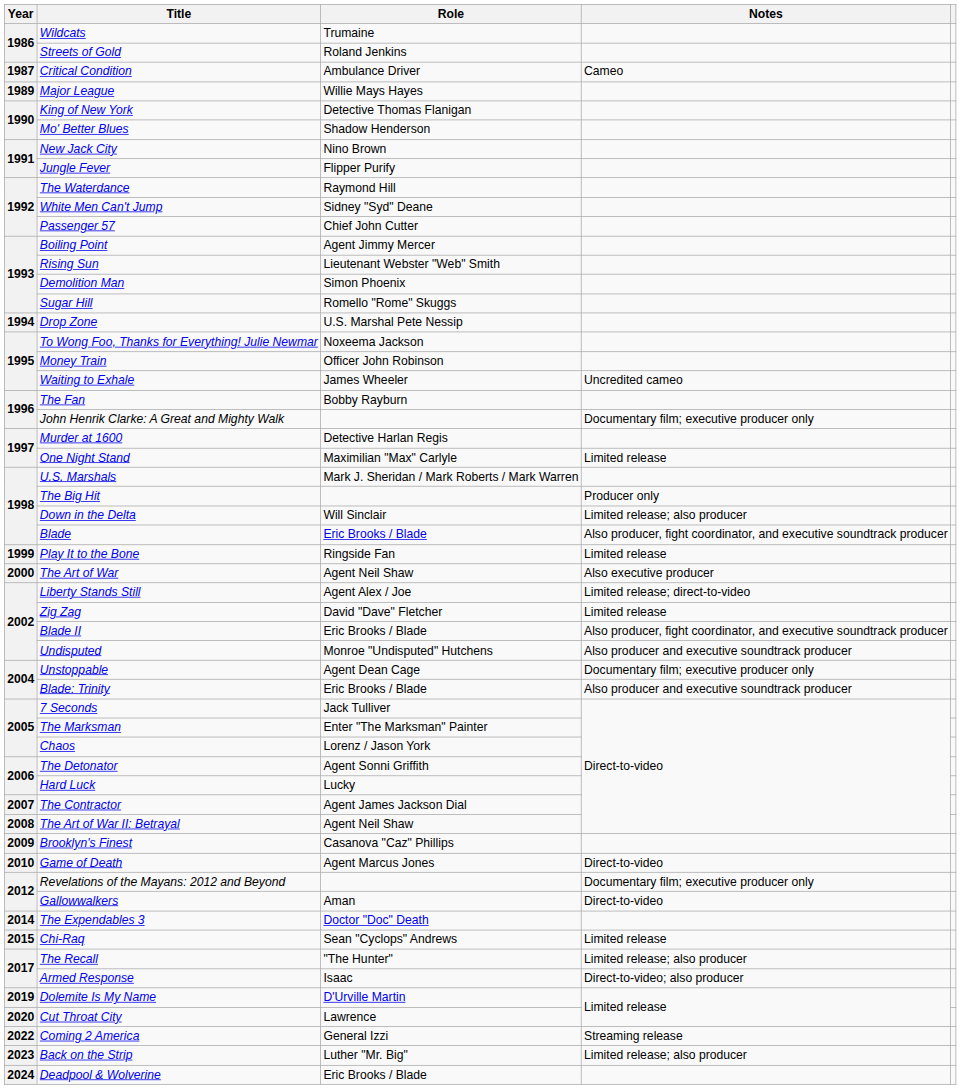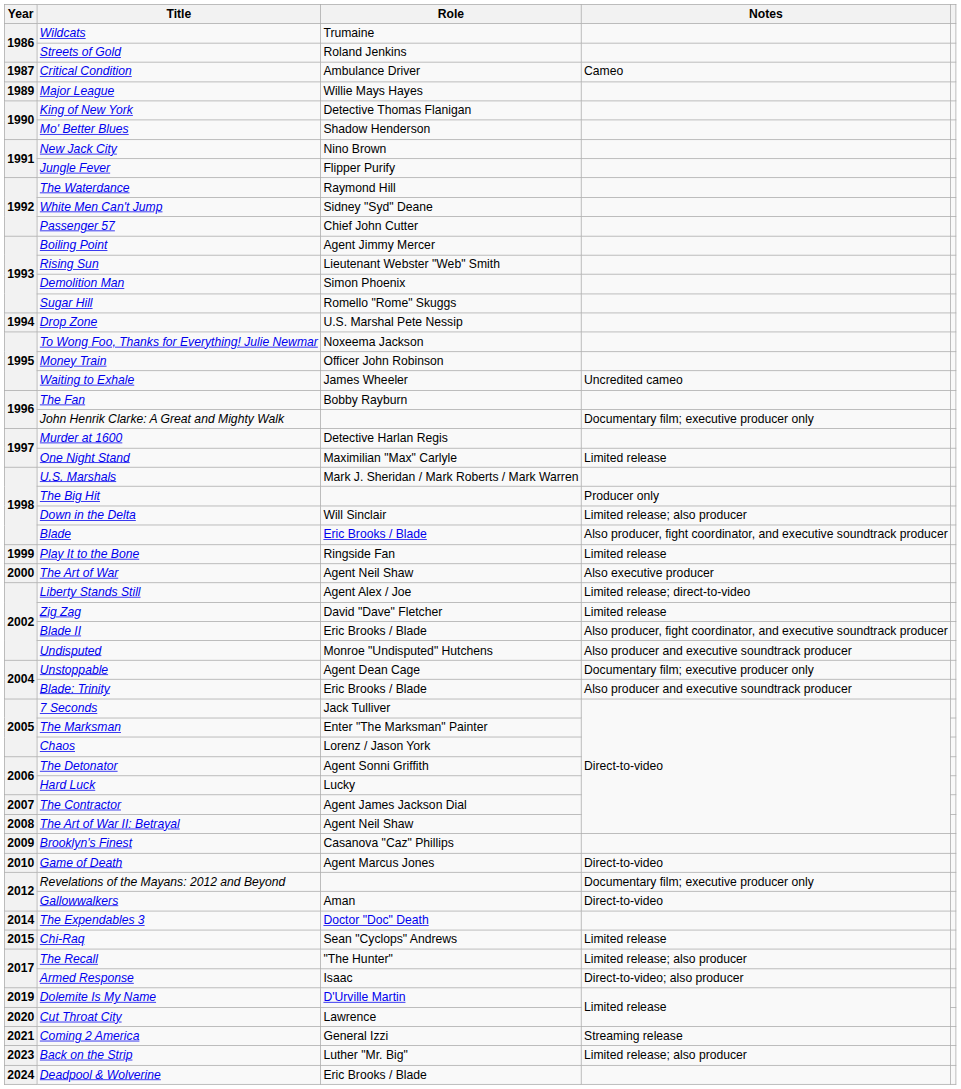Coming 2 America | Year: 2022 -> 2021
